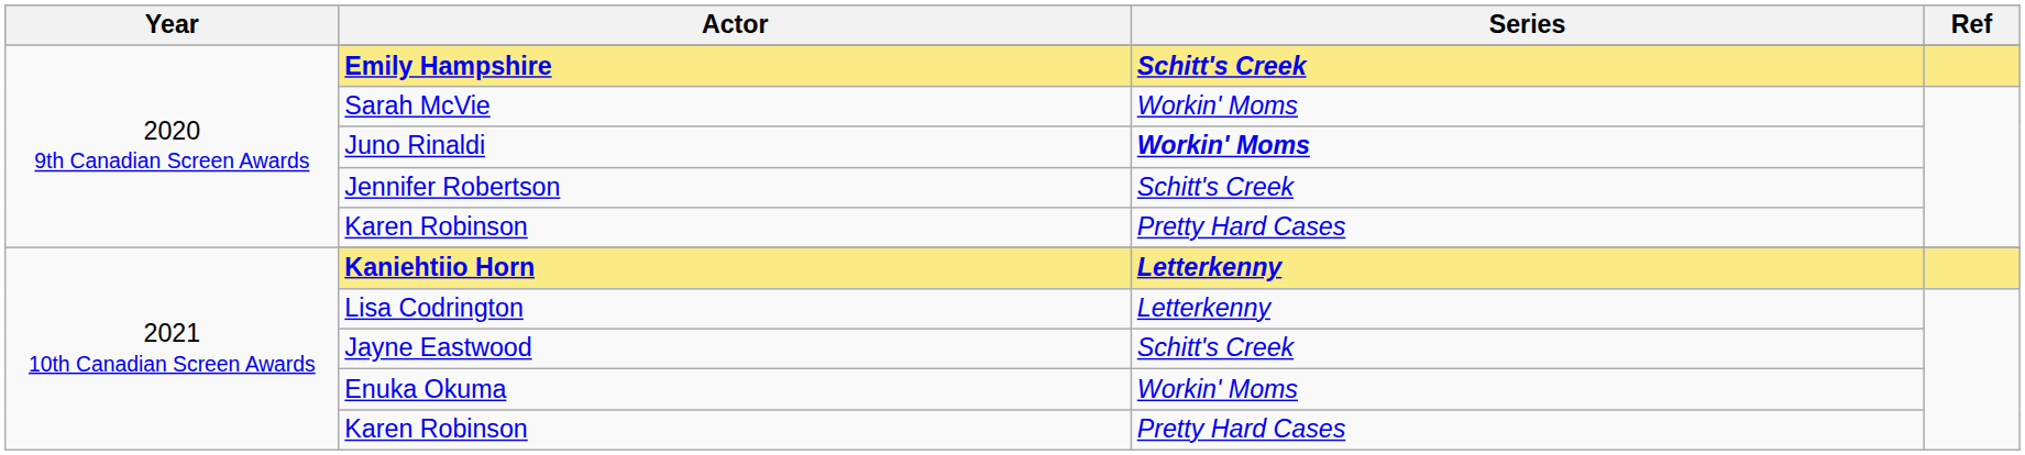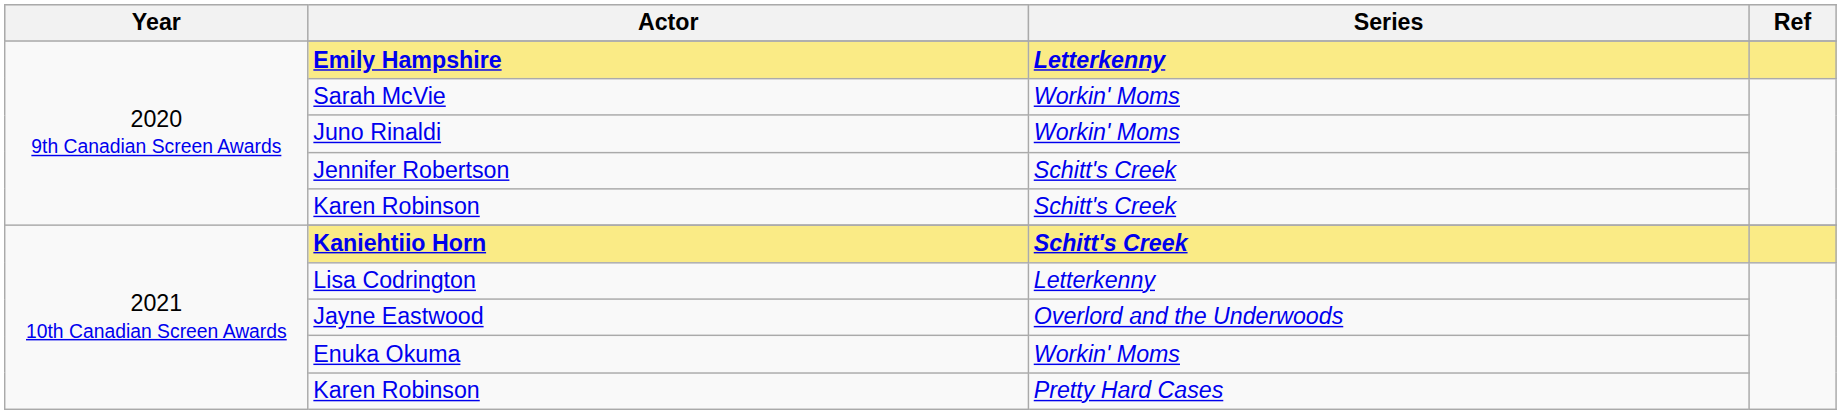Emily Hampshire | Series: Schitt's Creek -> Letterkenny
Juno Rinaldi | Series: bold -> normal
2020 9th Canadian Screen Awards / Karen Robinson | Series: Pretty Hard Cases -> Schitt's Creek
Kaniehtiio Horn | Series: Letterkenny -> Schitt's Creek
Jayne Eastwood | Series: Schitt's Creek -> Overlord and the Underwoods
